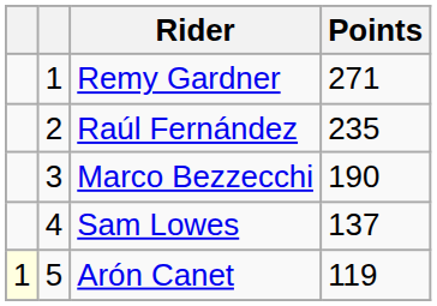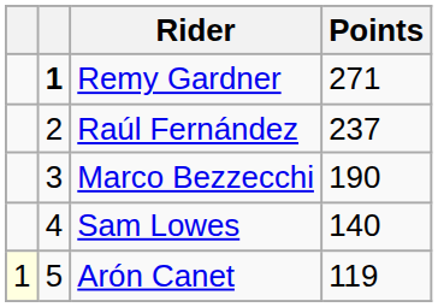Remy Gardner | column 2: normal -> bold
Raúl Fernández | Points: 235 -> 237
Sam Lowes | Points: 137 -> 140
